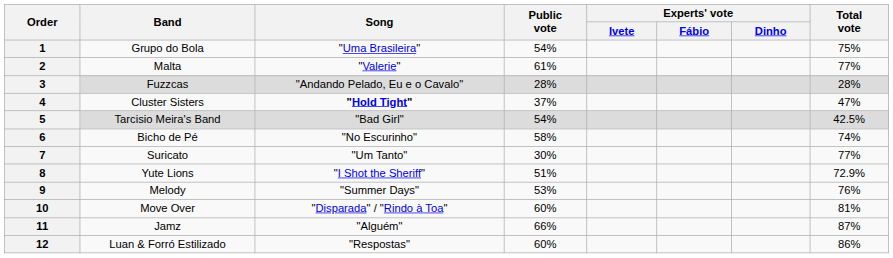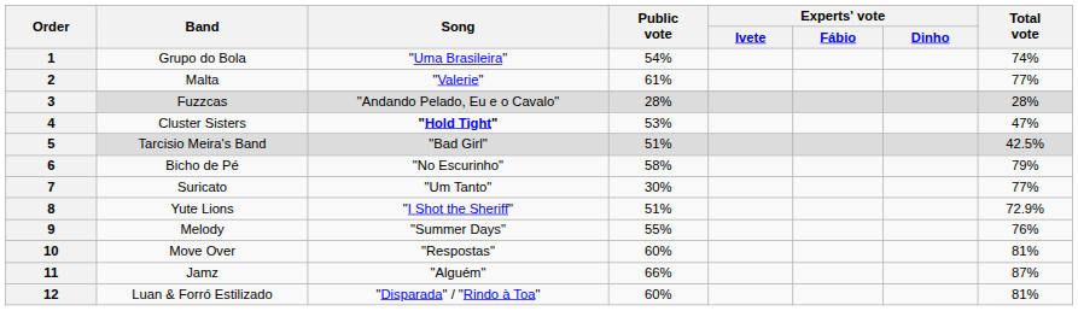1 | Total vote: 75% -> 74%
4 | Public vote: 37% -> 53%
5 | Public vote: 54% -> 51%
6 | Total vote: 74% -> 79%
9 | Public vote: 53% -> 55%
10 | Song: "Disparada" / "Rindo à Toa" -> "Respostas"
12 | Song: "Respostas" -> "Disparada" / "Rindo à Toa"
12 | Total vote: 86% -> 81%
